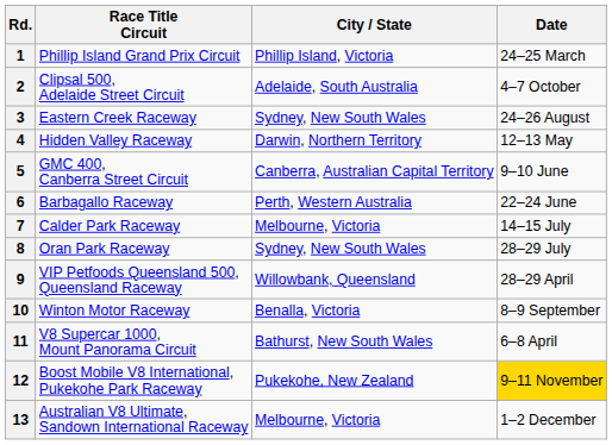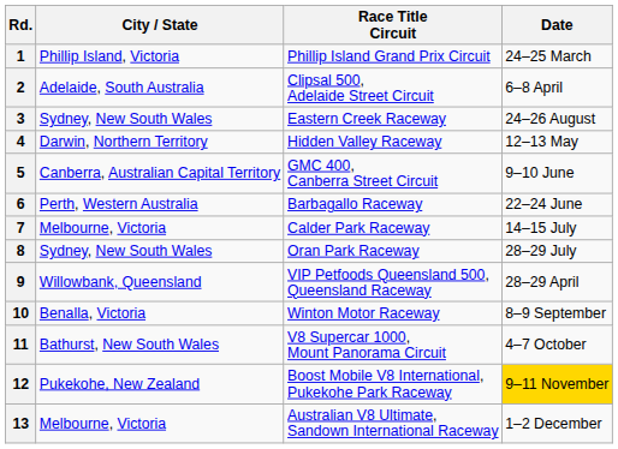columns swapped: Race Title Circuit <-> City / State
2 | Date: 4–7 October -> 6–8 April
11 | Date: 6–8 April -> 4–7 October
